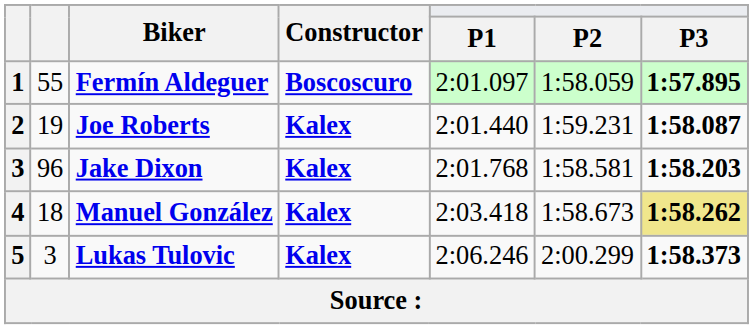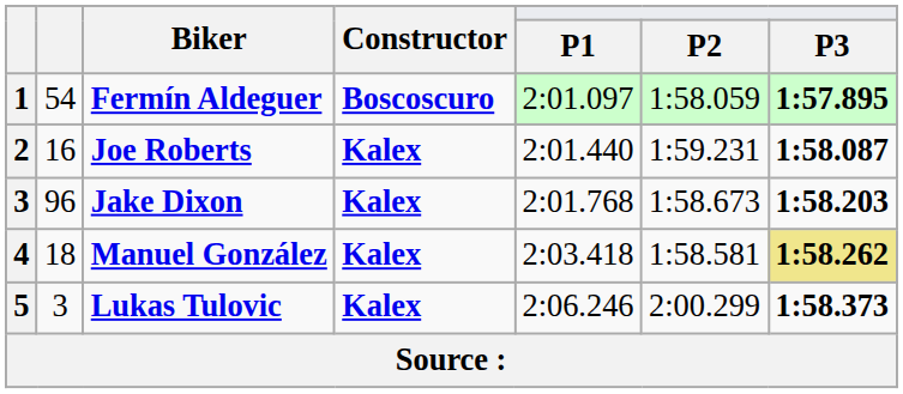Fermín Aldeguer | column 2: 55 -> 54
Joe Roberts | column 2: 19 -> 16
Jake Dixon | P2: 1:58.581 -> 1:58.673
Manuel González | P2: 1:58.673 -> 1:58.581
